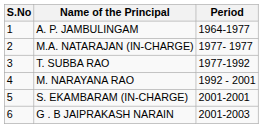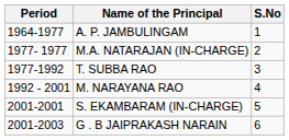columns swapped: S.No <-> Period
